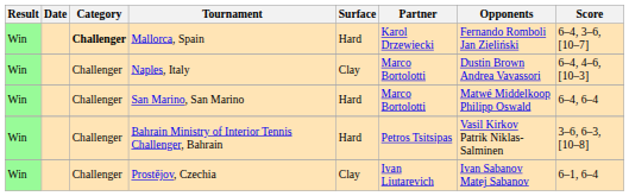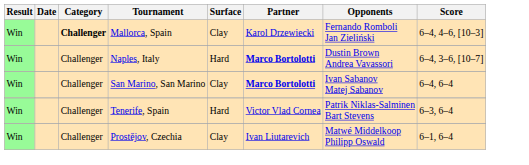Mallorca, Spain | Surface: Hard -> Clay
Mallorca, Spain | Score: 6–4, 3–6, [10–7] -> 6–4, 4–6, [10–3]
Naples, Italy | Surface: Clay -> Hard
Naples, Italy | Partner: normal -> bold
Naples, Italy | Score: 6–4, 4–6, [10–3] -> 6–4, 3–6, [10–7]
San Marino, San Marino | Surface: Hard -> Clay
San Marino, San Marino | Partner: normal -> bold
San Marino, San Marino | Opponents: Matwé Middelkoop Philipp Oswald -> Ivan Sabanov Matej Sabanov
+ row: Win | Challenger | Tenerife, Spain | Hard | Victor Vlad Cornea | Patrik Niklas-Salminen Bart Stevens | 6–3, 6–4
- row: Win | Challenger | Bahrain Ministry of Interior Tennis Challenger, Bahrain | Hard | Petros Tsitsipas | Vasil Kirkov Patrik Niklas-Salminen | 3–6, 6–3, [10–8]
Prostějov, Czechia | Opponents: Ivan Sabanov Matej Sabanov -> Matwé Middelkoop Philipp Oswald
